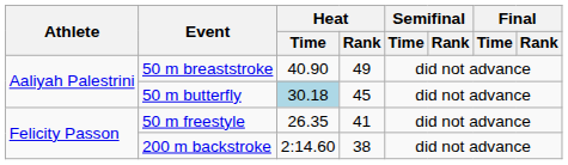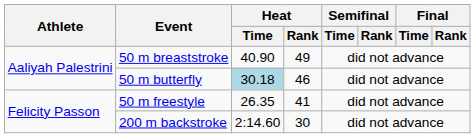50 m butterfly | Heat / Rank: 45 -> 46
200 m backstroke | Heat / Rank: 38 -> 30
